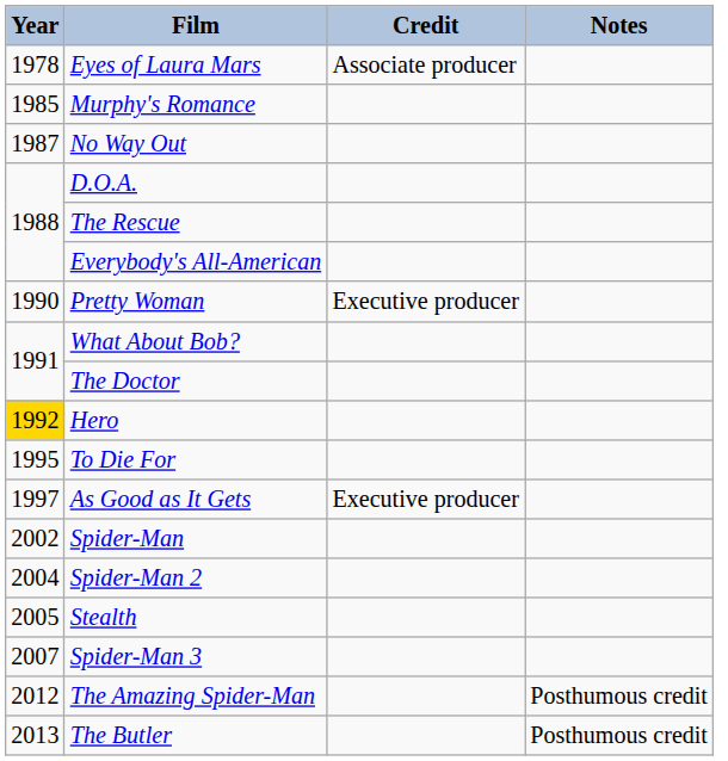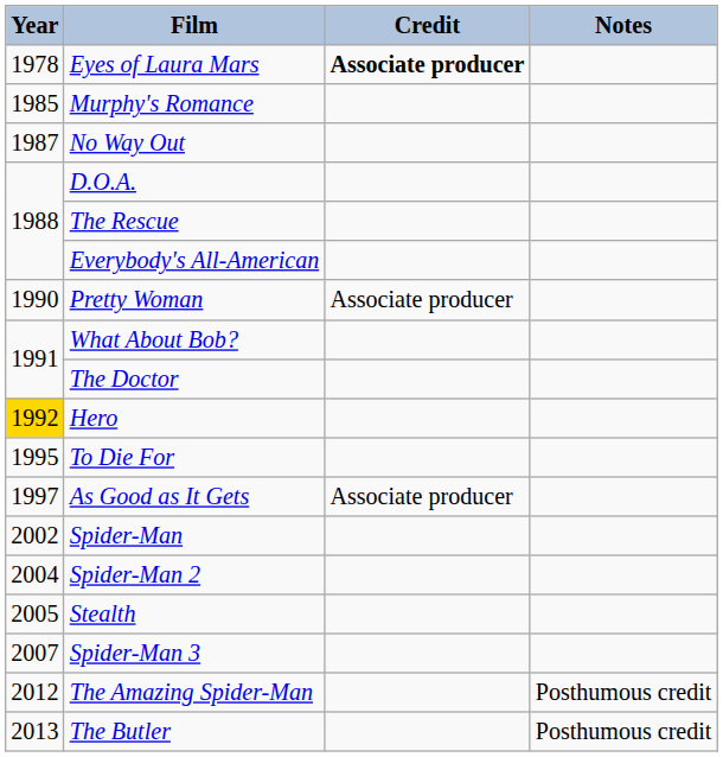Eyes of Laura Mars | Credit: normal -> bold
Pretty Woman | Credit: Executive producer -> Associate producer
As Good as It Gets | Credit: Executive producer -> Associate producer
